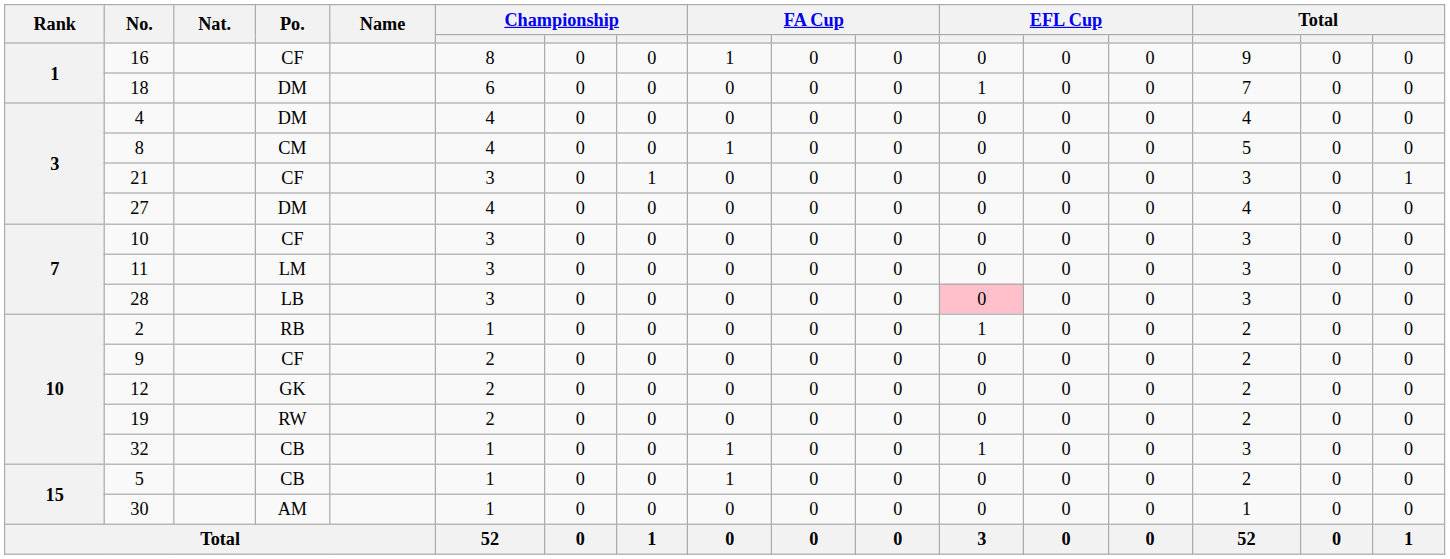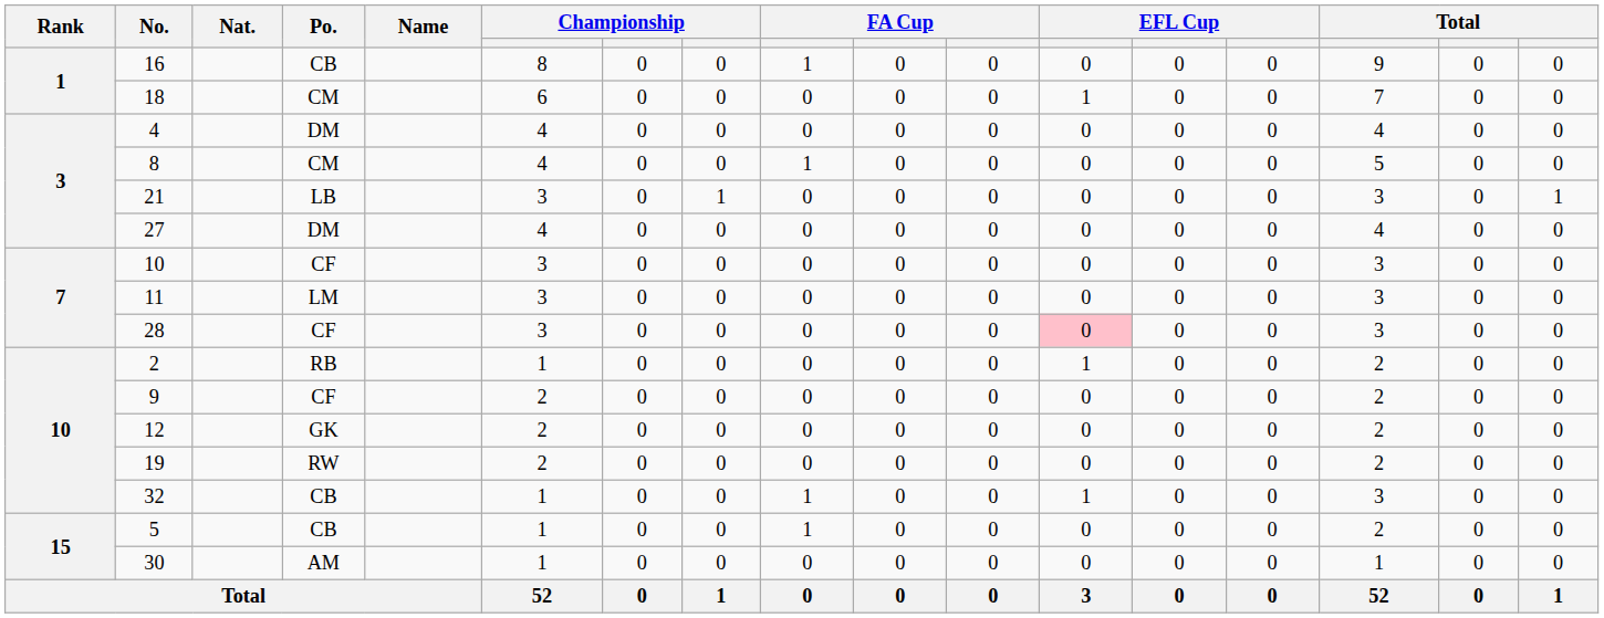16 | Po.: CF -> CB
18 | Po.: DM -> CM
21 | Po.: CF -> LB
28 | Po.: LB -> CF
